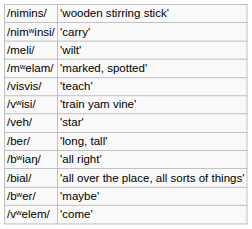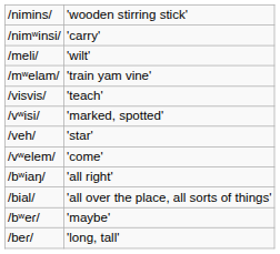/mʷelam/ | column 2: 'marked, spotted' -> 'train yam vine'
/vʷisi/ | column 2: 'train yam vine' -> 'marked, spotted'
rows swapped: /vʷelem/ <-> /beɾ/
